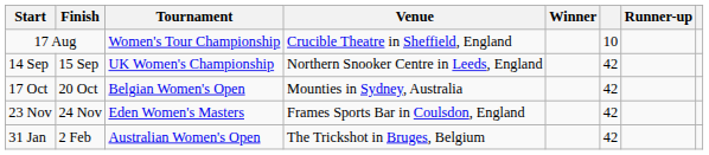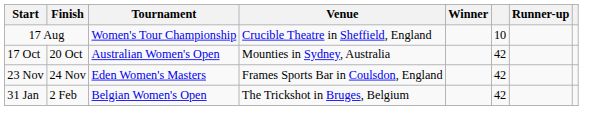- row: 14 Sep | 15 Sep | UK Women's Championship | Northern Snooker Centre in Leeds, England | 42
17 Oct | Tournament: Belgian Women's Open -> Australian Women's Open
31 Jan | Tournament: Australian Women's Open -> Belgian Women's Open
